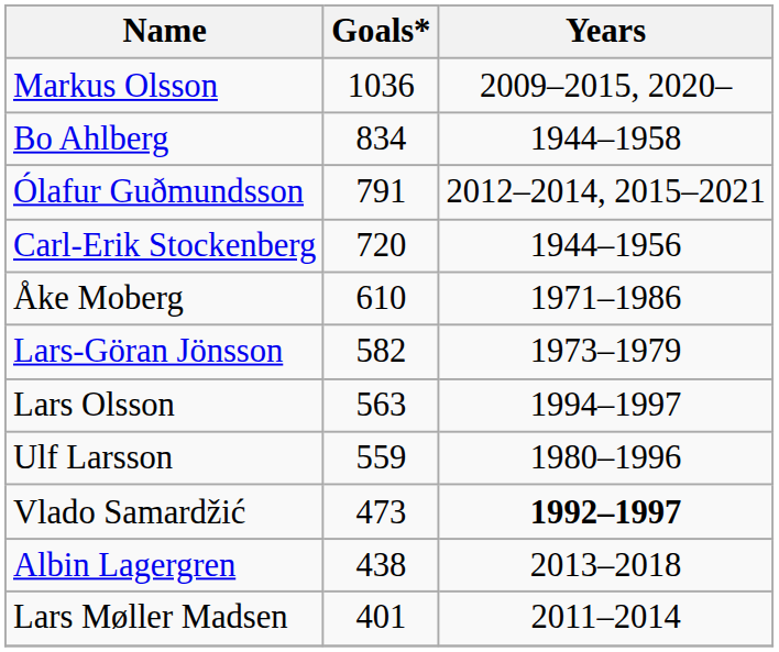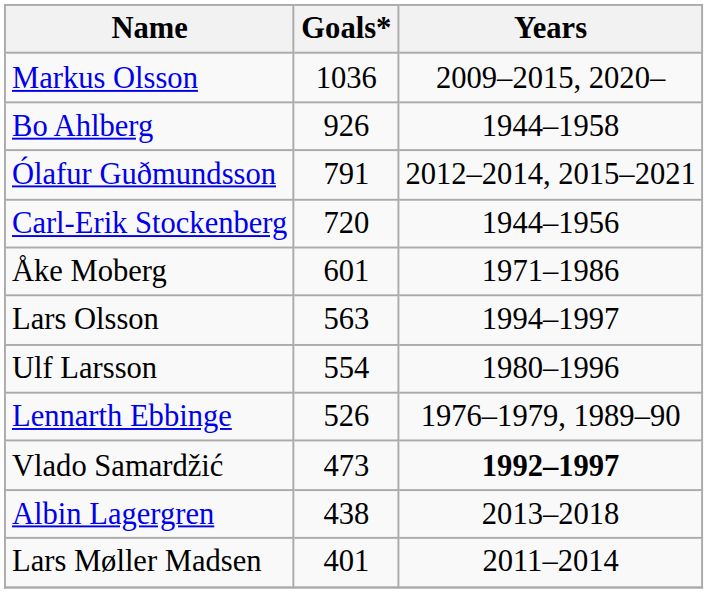Bo Ahlberg | Goals*: 834 -> 926
Åke Moberg | Goals*: 610 -> 601
- row: Lars-Göran Jönsson | 582 | 1973–1979
Ulf Larsson | Goals*: 559 -> 554
+ row: Lennarth Ebbinge | 526 | 1976–1979, 1989–90
